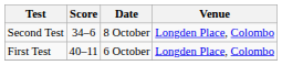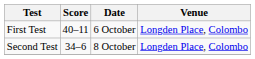rows swapped: First Test <-> Second Test
